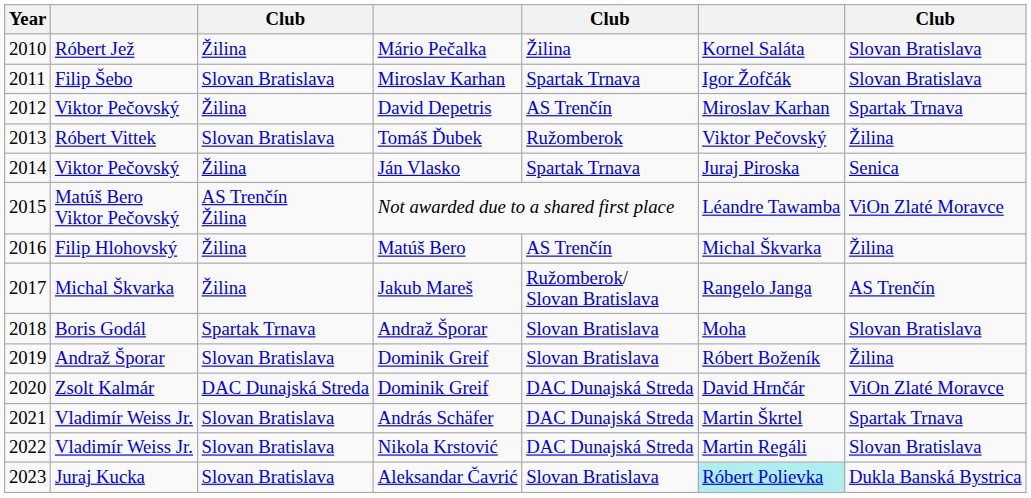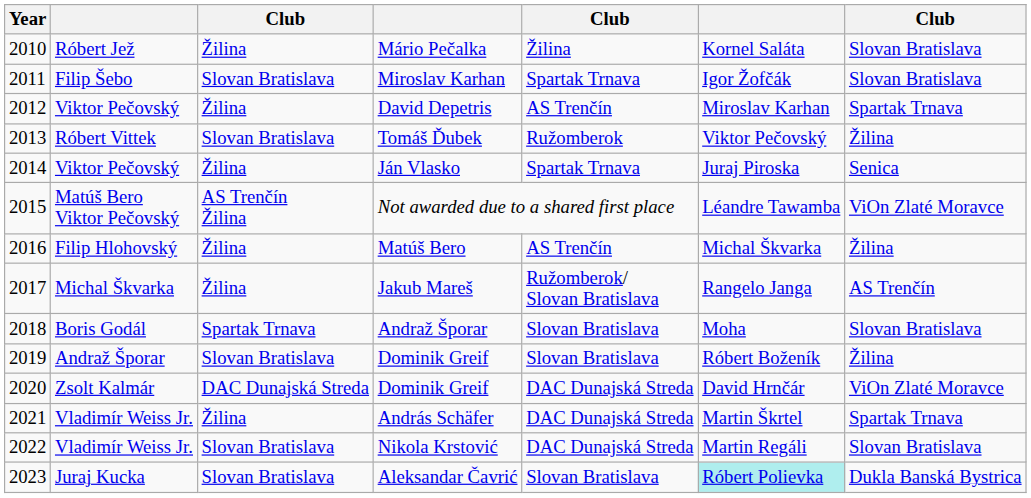András Schäfer | column 3: Slovan Bratislava -> Žilina
